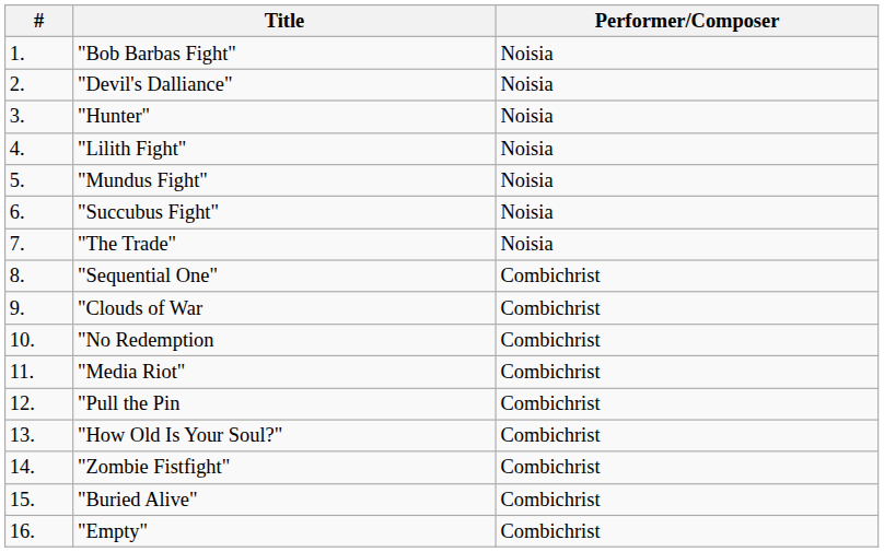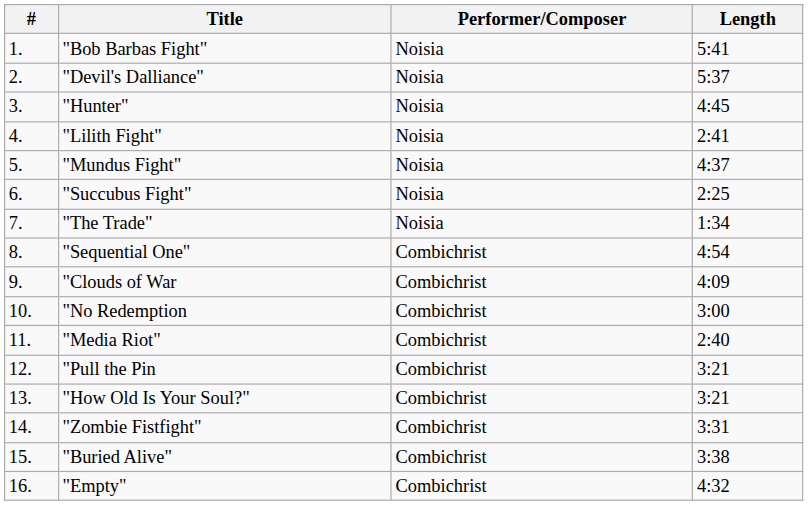+ column: Length | 5:41 | 5:37 | 4:45 | 2:41 | 4:37 | 2:25 | 1:34 | 4:54 | 4:09 | 3:00 | 2:40 | 3:21 | 3:21 | 3:31 | 3:38 | 4:32
